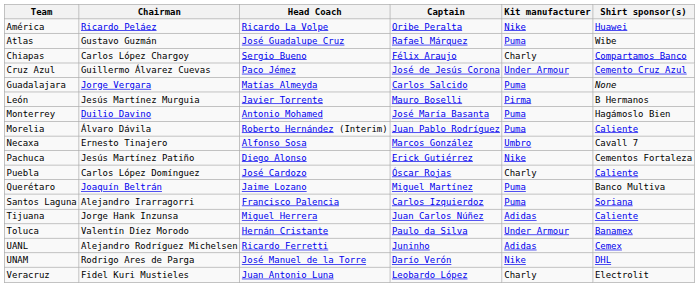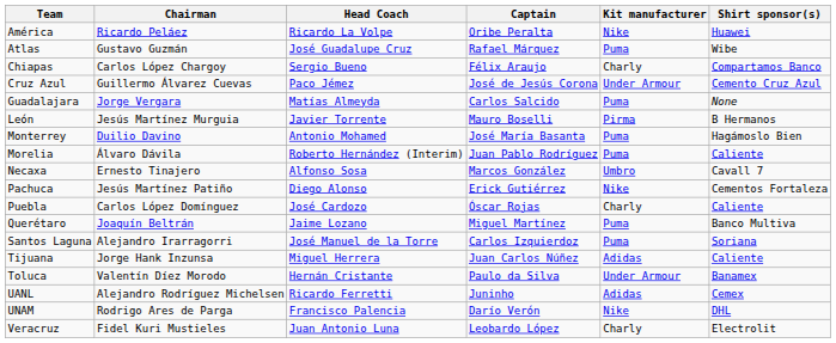Santos Laguna | Head Coach: Francisco Palencia -> José Manuel de la Torre
UNAM | Head Coach: José Manuel de la Torre -> Francisco Palencia
